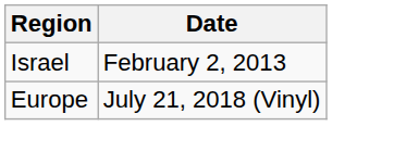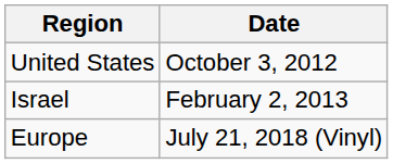+ row: United States | October 3, 2012
